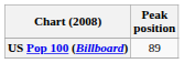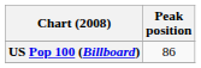US Pop 100 (Billboard) | Peak position: 89 -> 86
